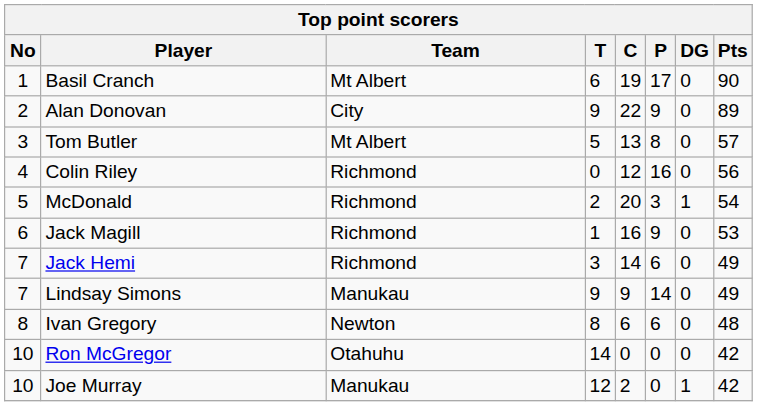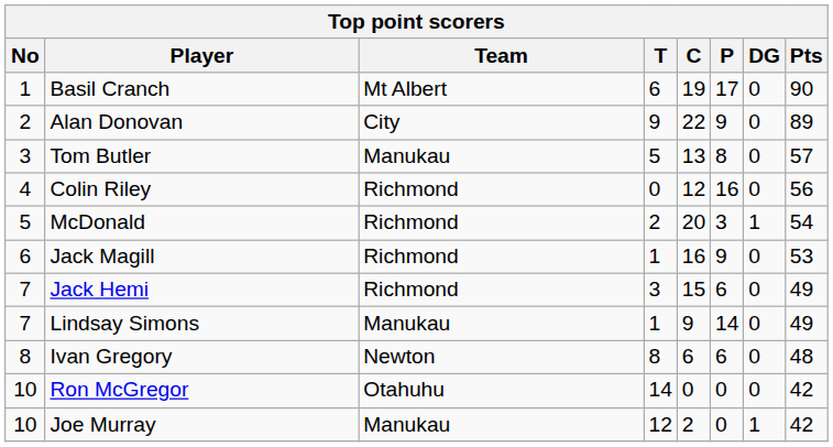Tom Butler | Team: Mt Albert -> Manukau
Jack Hemi | C: 14 -> 15
Lindsay Simons | T: 9 -> 1
